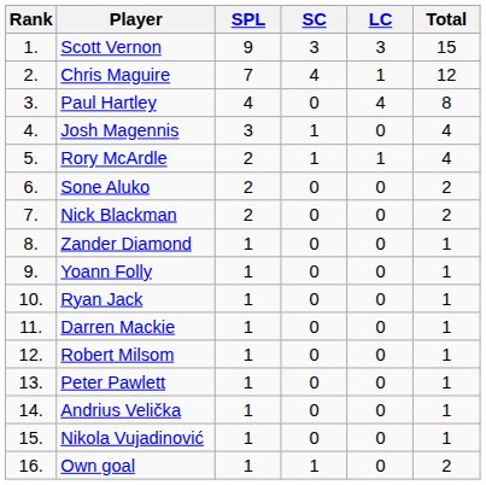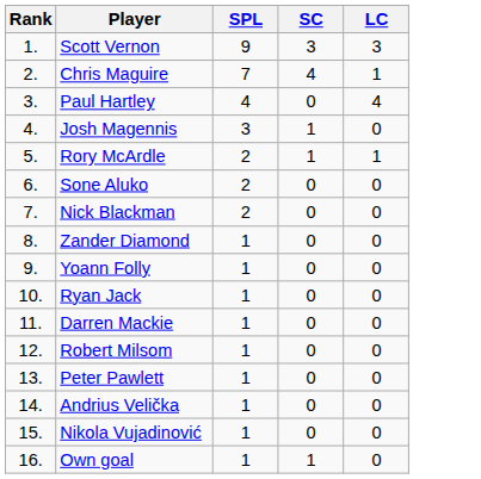- column: Total | 15 | 12 | 8 | 4 | 4 | 2 | 2 | 1 | 1 | 1 | 1 | 1 | 1 | 1 | 1 | 2
